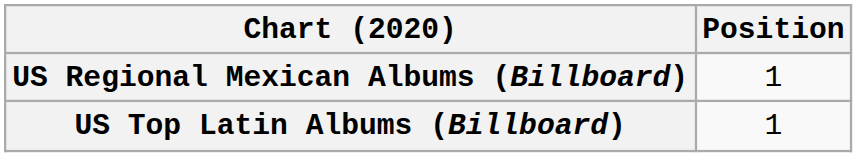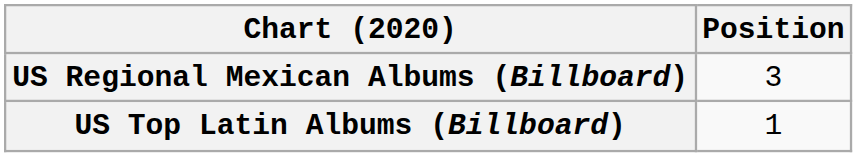US Regional Mexican Albums (Billboard) | Position: 1 -> 3
